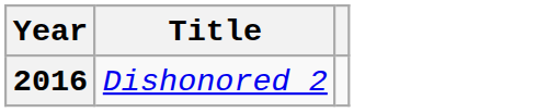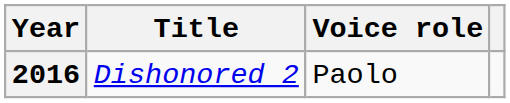+ column: Voice role | Paolo
